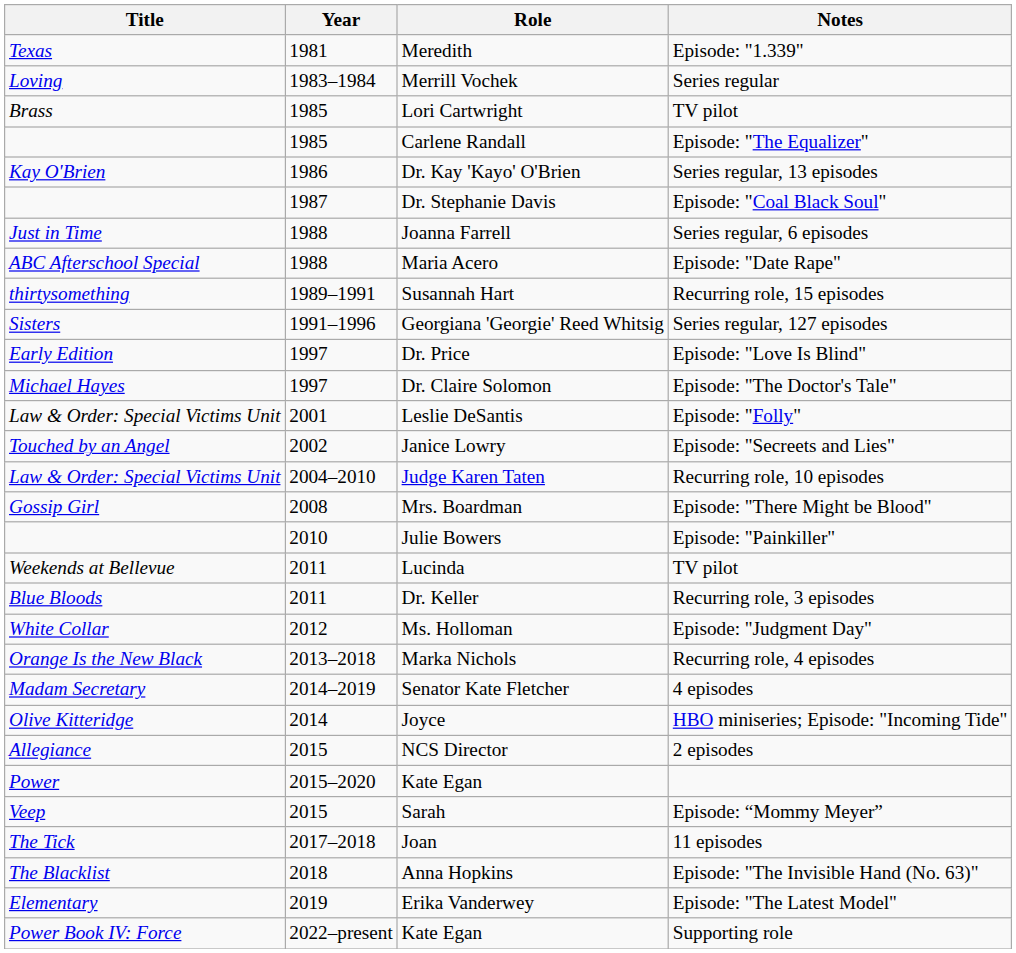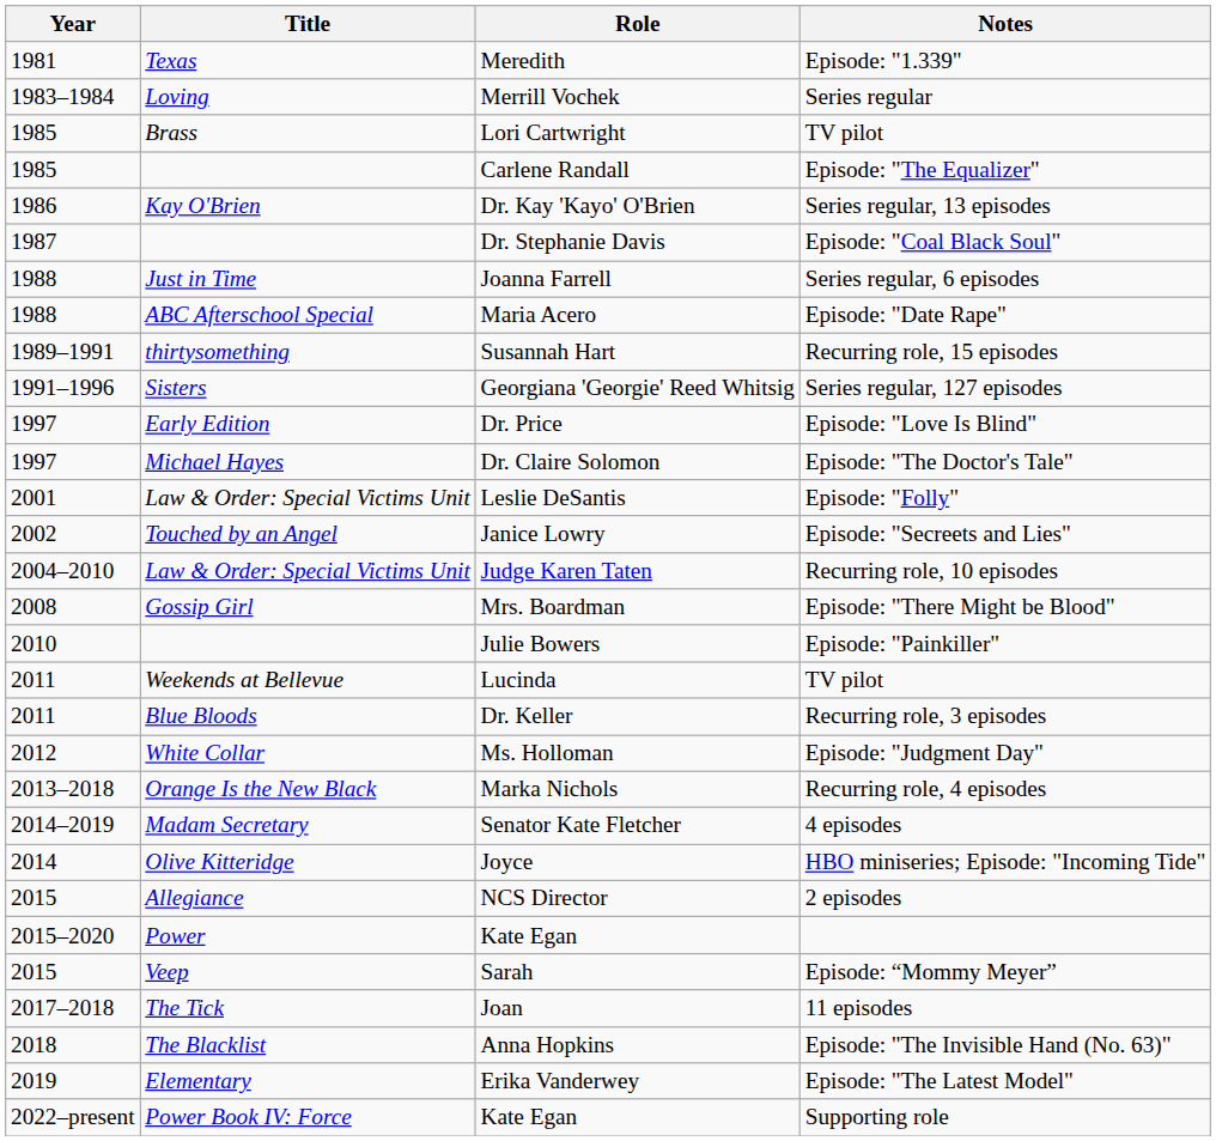columns swapped: Year <-> Title
